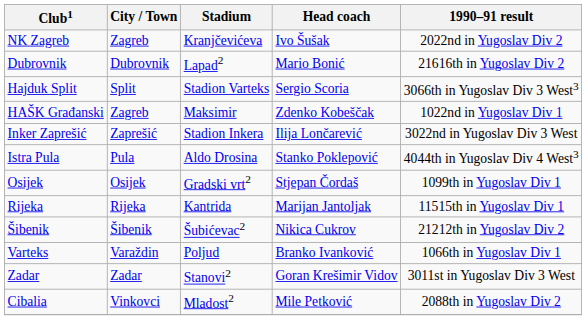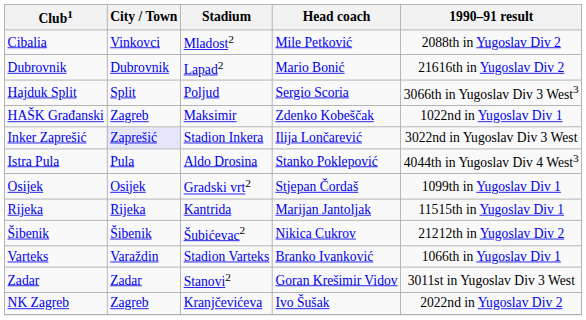rows swapped: Cibalia <-> NK Zagreb
Hajduk Split | Stadium: Stadion Varteks -> Poljud
Inker Zaprešić | City / Town: no background -> lavender background
Varteks | Stadium: Poljud -> Stadion Varteks
